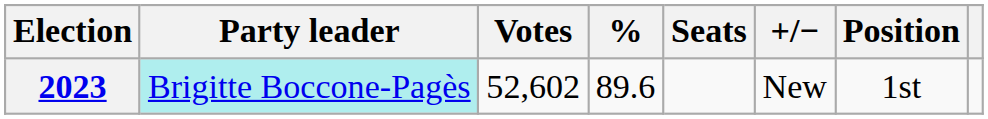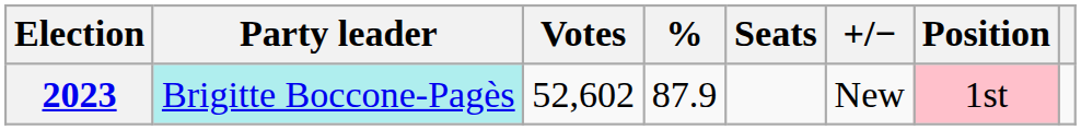2023 | %: 89.6 -> 87.9
2023 | Position: no background -> pink background
